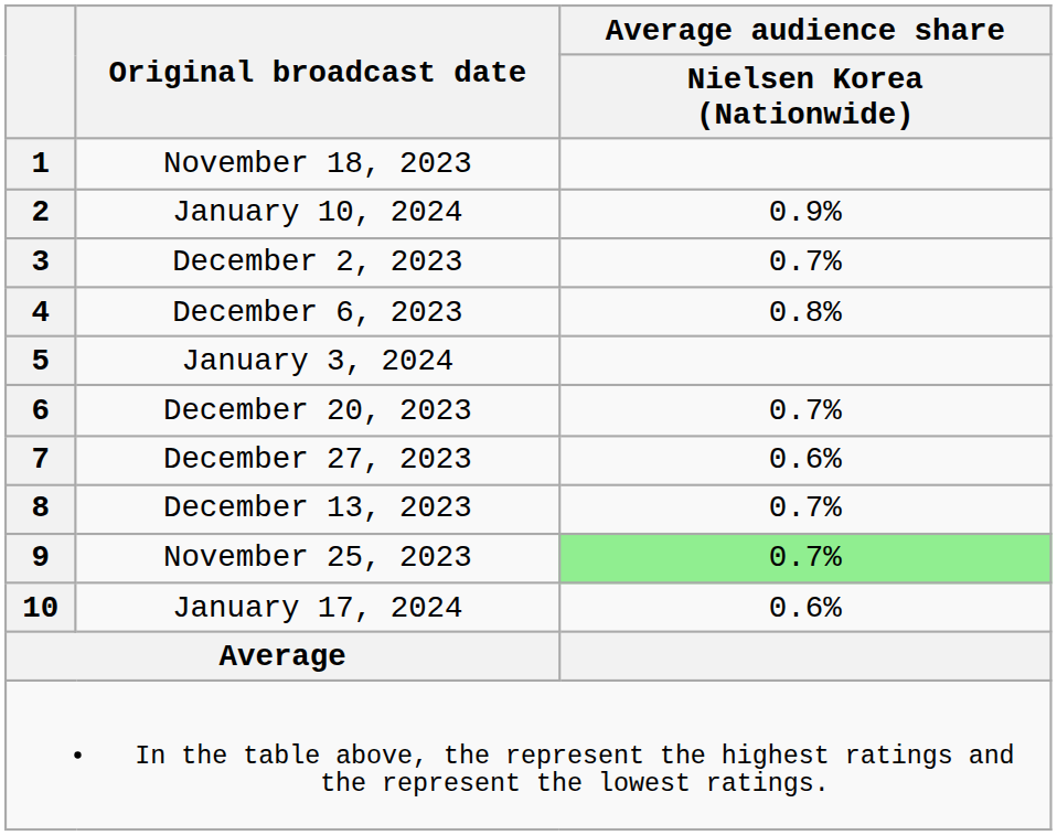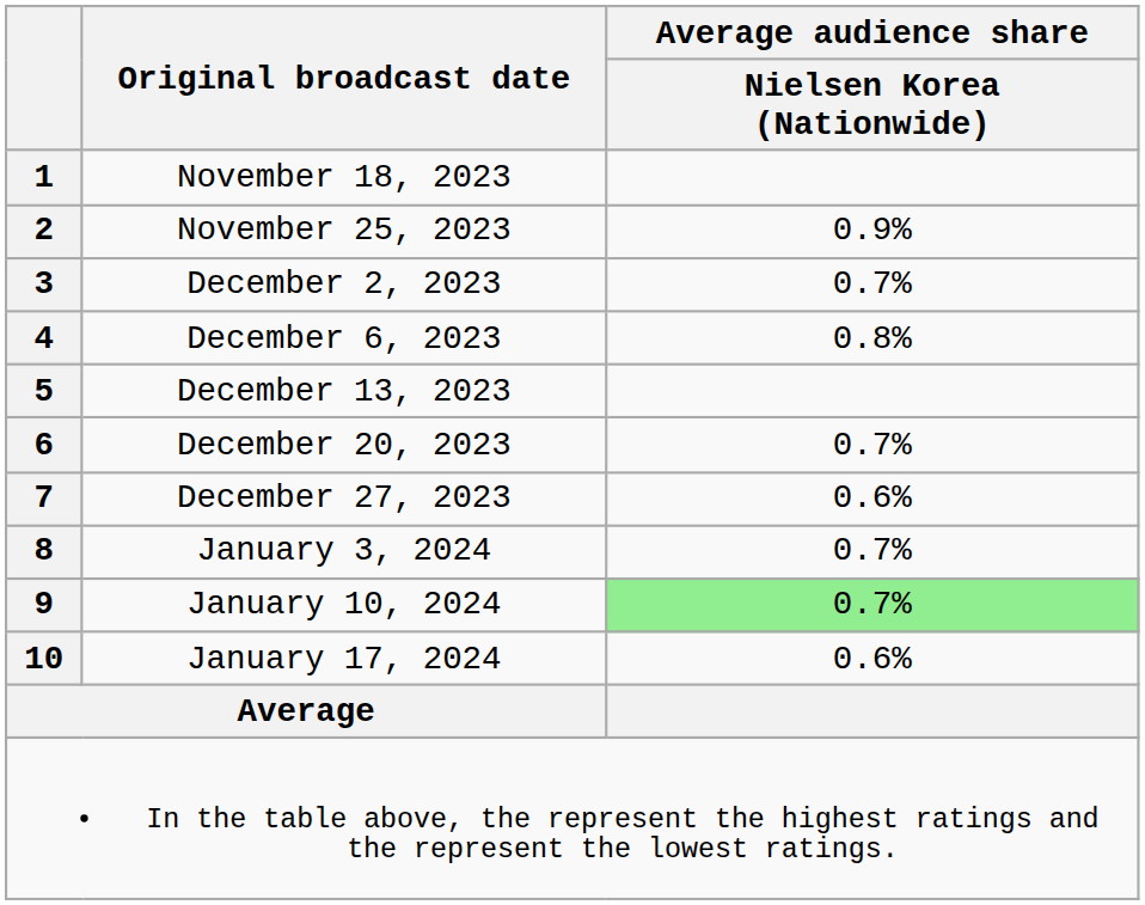2 | Original broadcast date: January 10, 2024 -> November 25, 2023
5 | Original broadcast date: January 3, 2024 -> December 13, 2023
8 | Original broadcast date: December 13, 2023 -> January 3, 2024
9 | Original broadcast date: November 25, 2023 -> January 10, 2024
